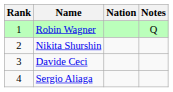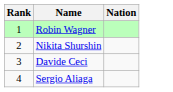- column: Notes | Q
